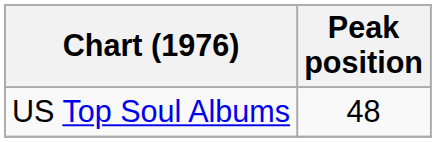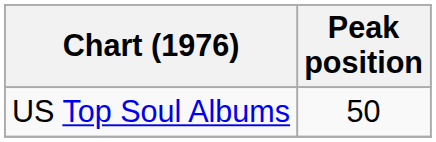US Top Soul Albums | Peak position: 48 -> 50
